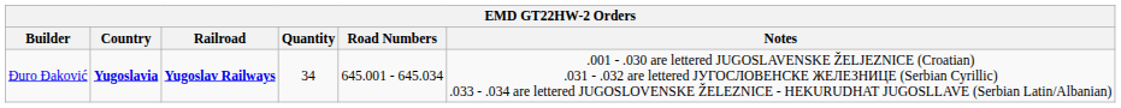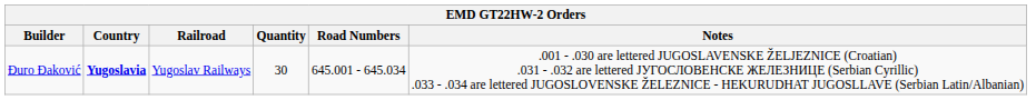Đuro Đaković | Railroad: bold -> normal
Đuro Đaković | Quantity: 34 -> 30
